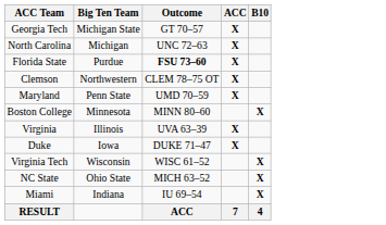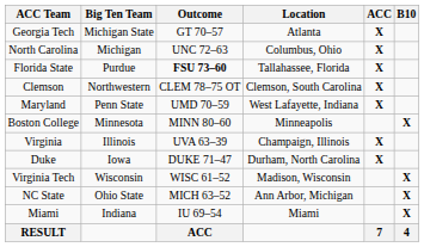+ column: Location | Atlanta | Columbus, Ohio | Tallahassee, Florida | Clemson, South Carolina | West Lafayette, Indiana | Minneapolis | Champaign, Illinois | Durham, North Carolina | Madison, Wisconsin | Ann Arbor, Michigan | Miami
